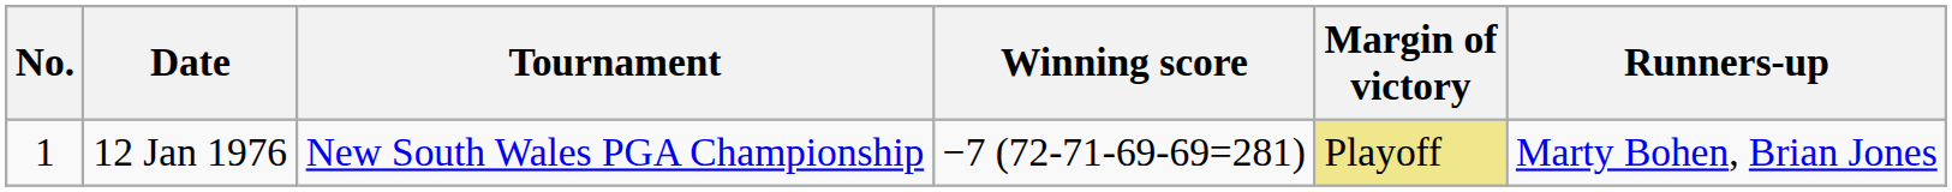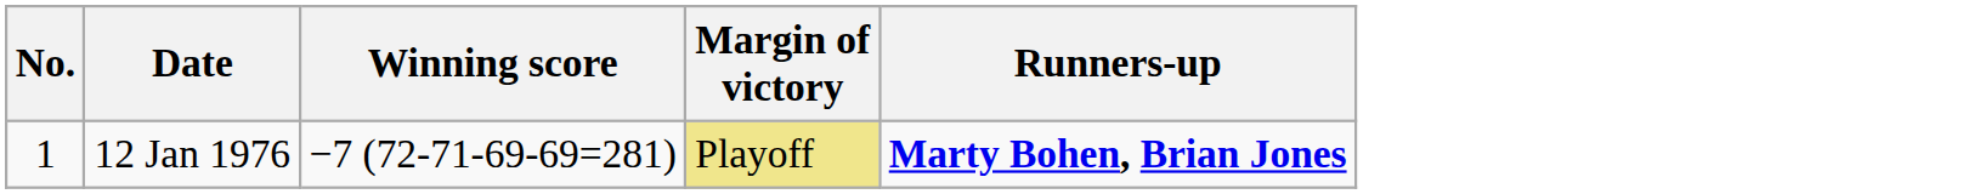- column: Tournament | New South Wales PGA Championship
12 Jan 1976 | Runners-up: normal -> bold
